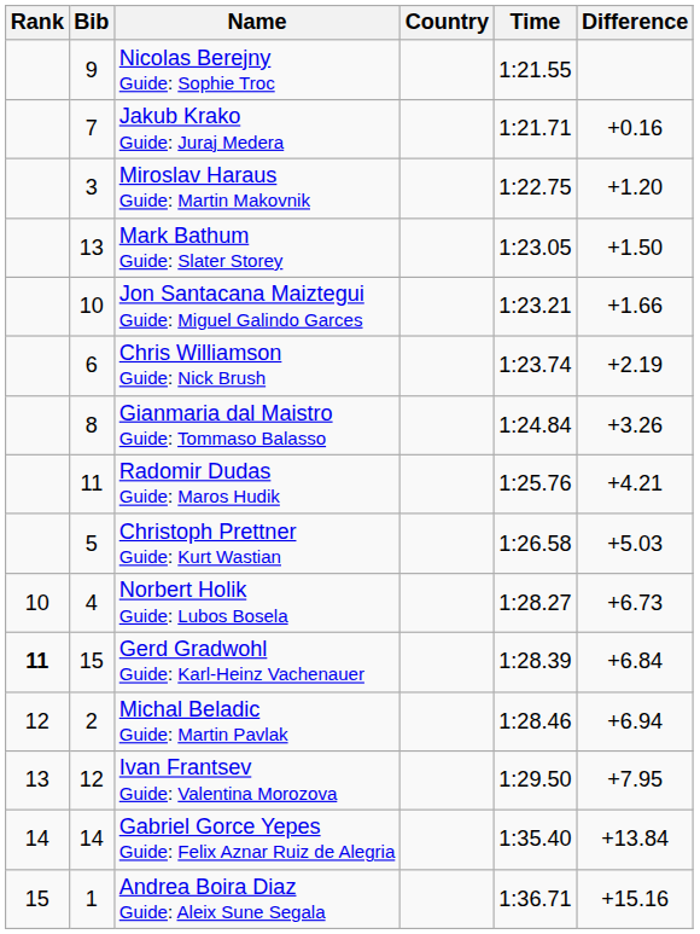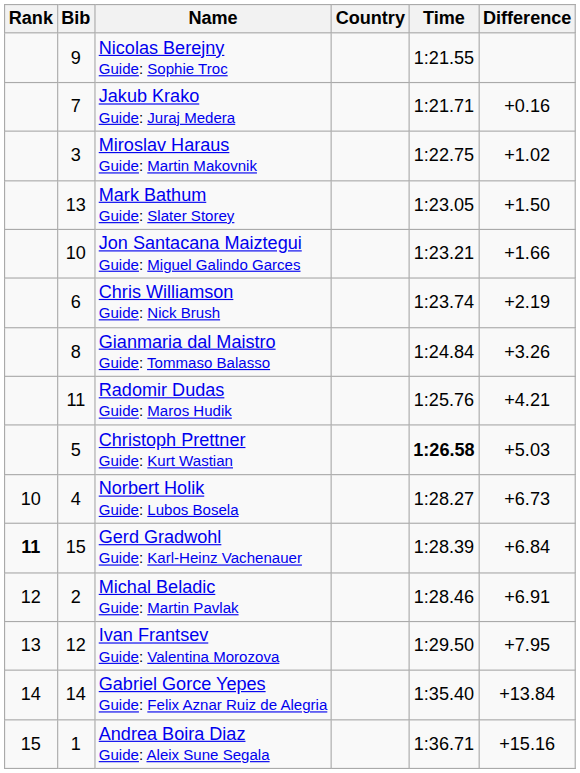Miroslav Haraus Guide: Martin Makovnik | Difference: +1.20 -> +1.02
Christoph Prettner Guide: Kurt Wastian | Time: normal -> bold
Michal Beladic Guide: Martin Pavlak | Difference: +6.94 -> +6.91
